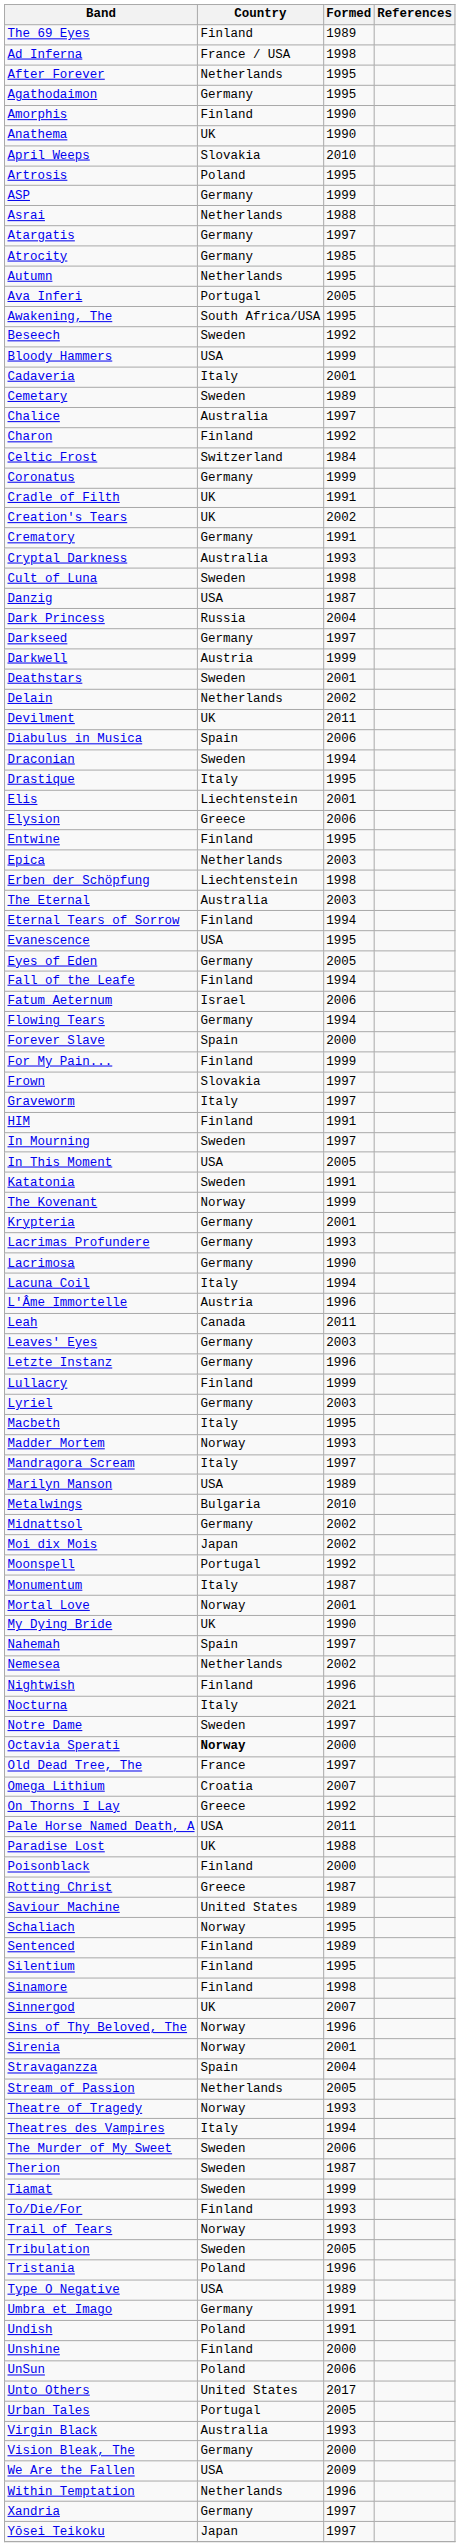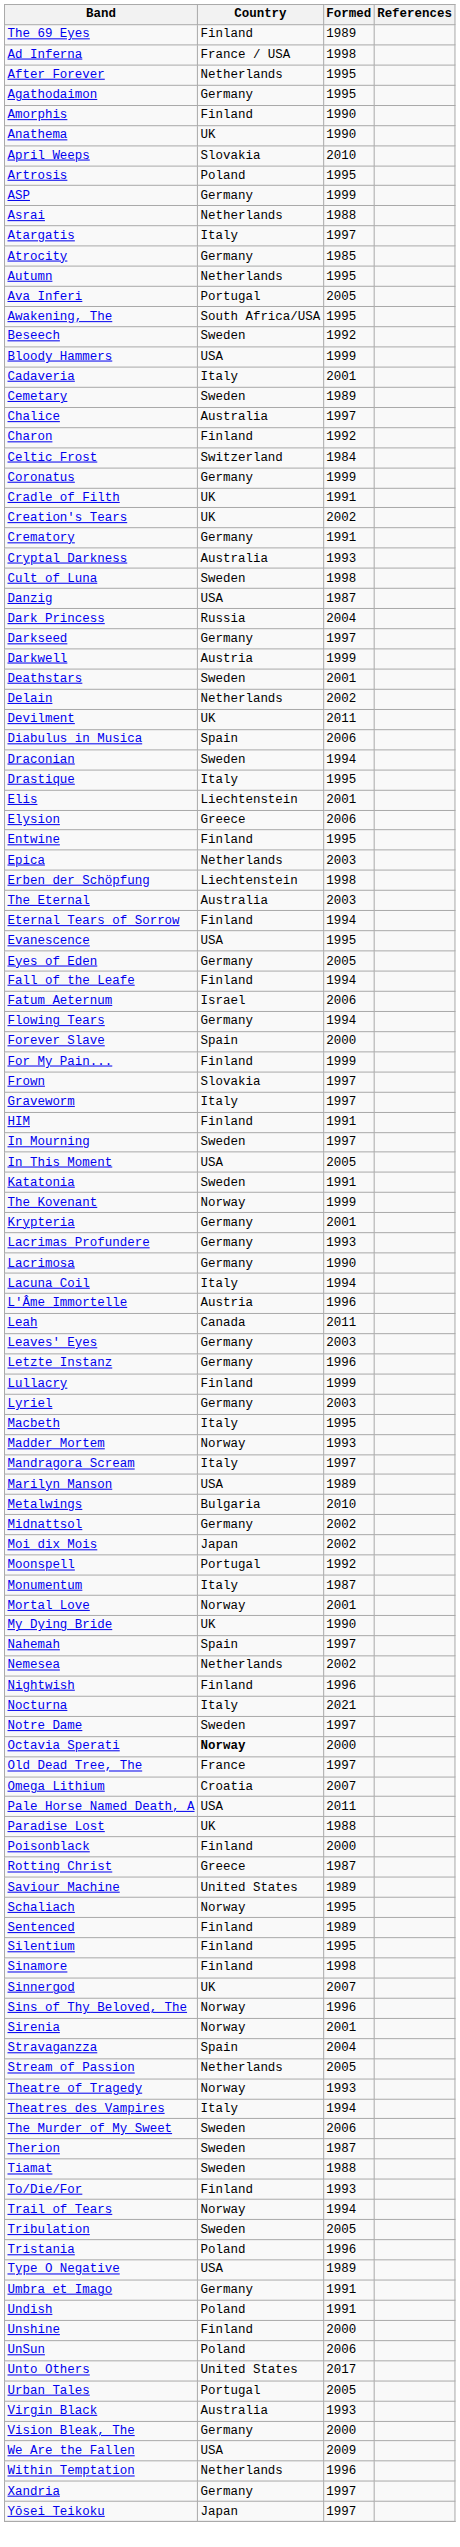Atargatis | Country: Germany -> Italy
- row: On Thorns I Lay | Greece | 1992
Tiamat | Formed: 1999 -> 1988
Trail of Tears | Formed: 1993 -> 1994
